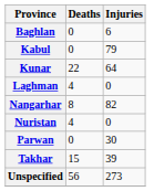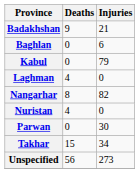+ row: Badakhshan | 9 | 21
- row: Kunar | 22 | 64
Takhar | Injuries: 39 -> 34
